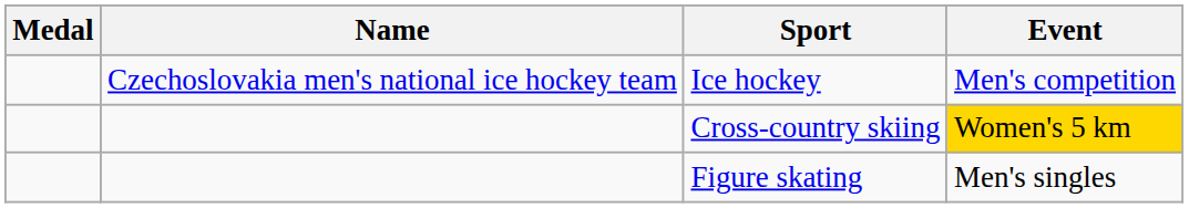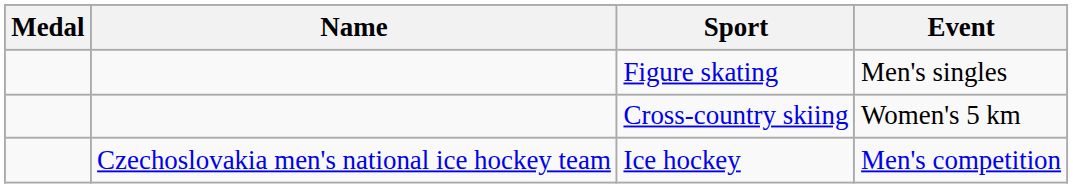rows swapped: Figure skating <-> Ice hockey
Cross-country skiing | Event: gold background -> no background
